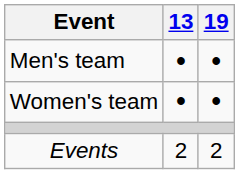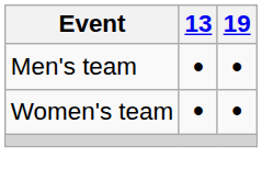- row: Events | 2 | 2
